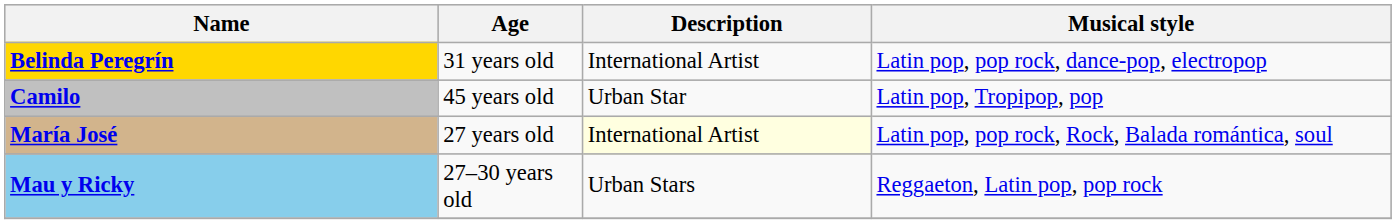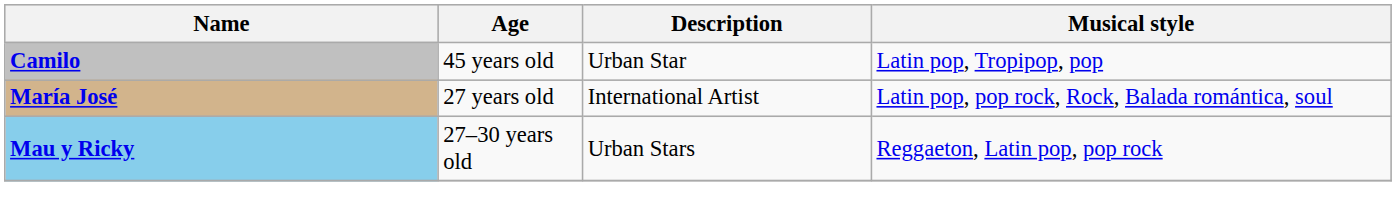- row: Belinda Peregrín | 31 years old | International Artist | Latin pop, pop rock, dance-pop, electropop
María José | Description: lightyellow background -> no background
